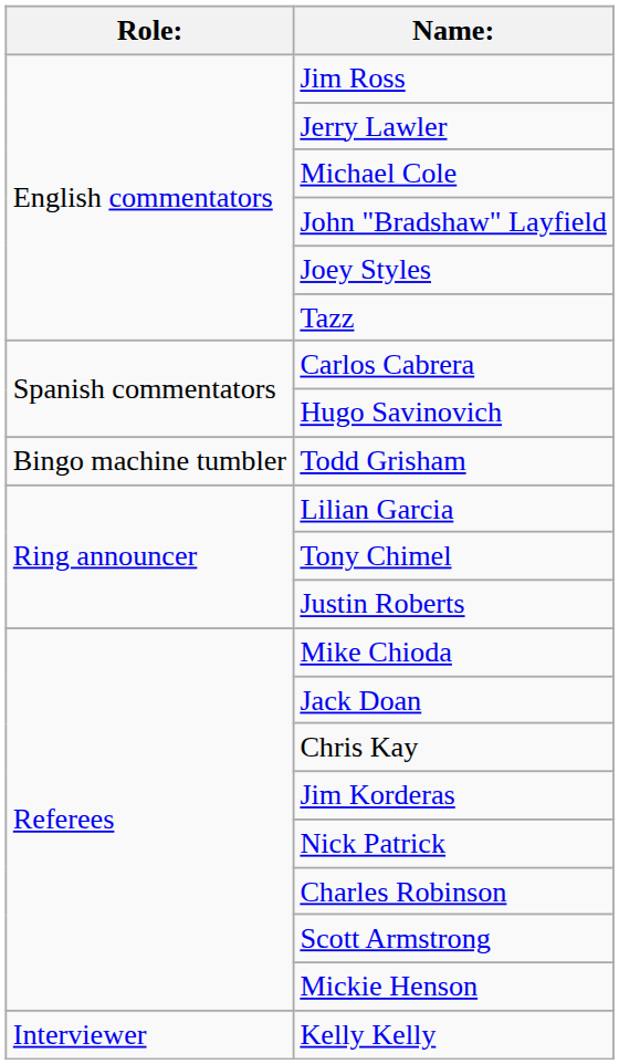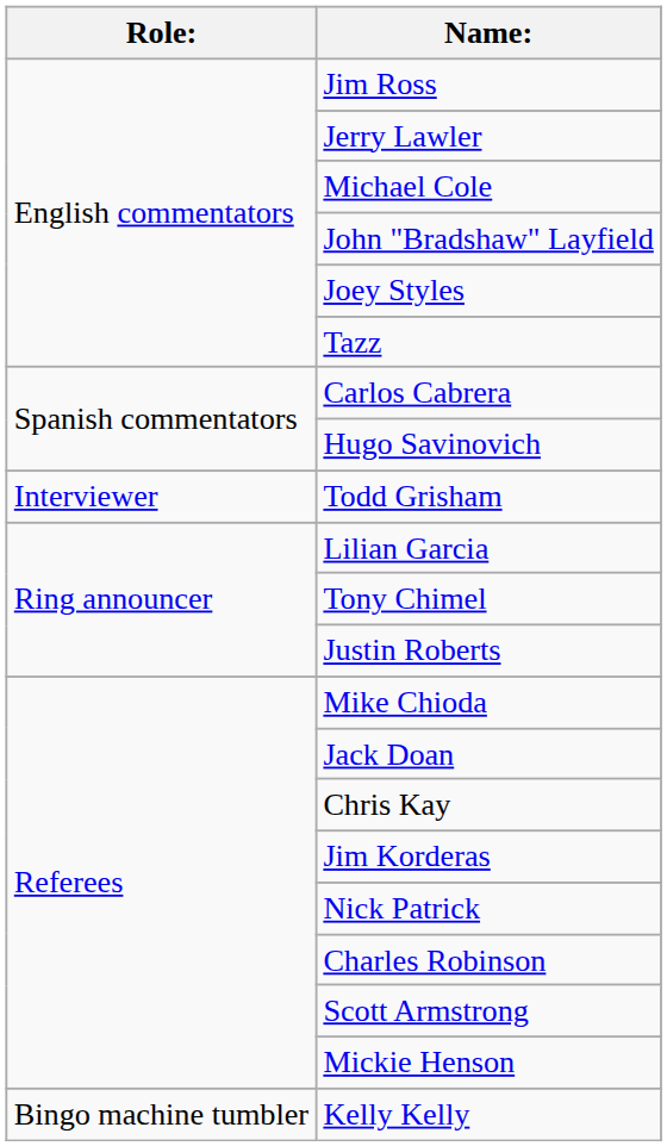Todd Grisham | Role:: Bingo machine tumbler -> Interviewer
Kelly Kelly | Role:: Interviewer -> Bingo machine tumbler
